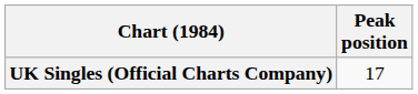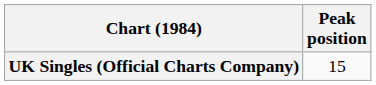UK Singles (Official Charts Company) | Peak position: 17 -> 15
